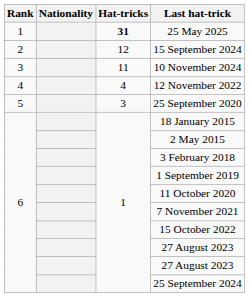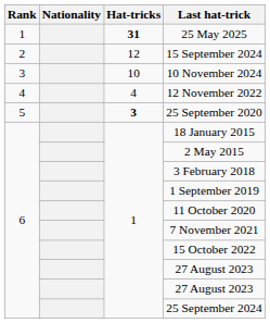10 November 2024 | Hat-tricks: 11 -> 10
25 September 2020 | Hat-tricks: normal -> bold
